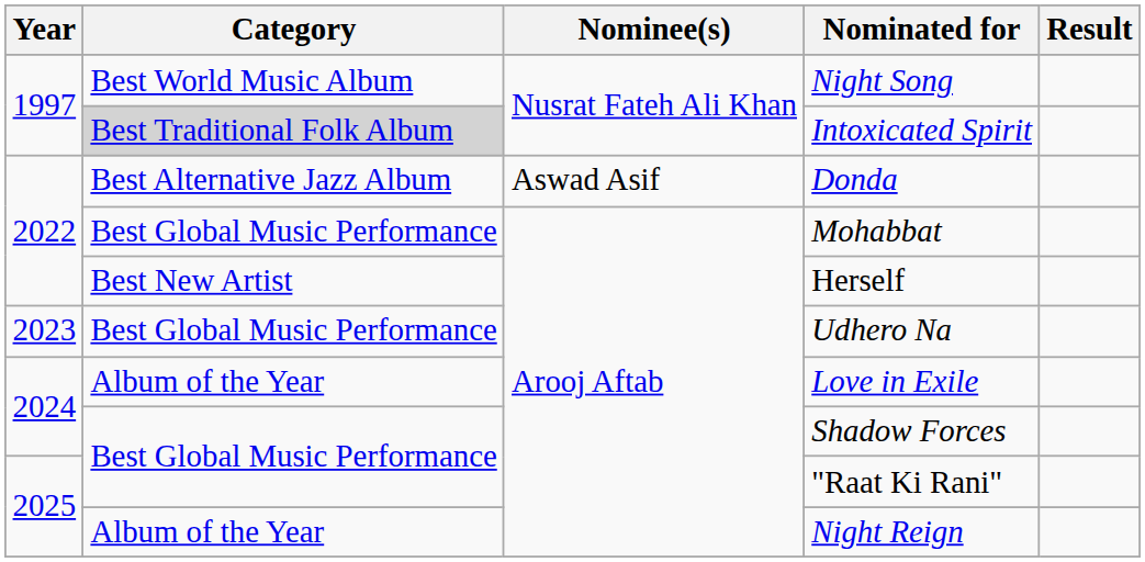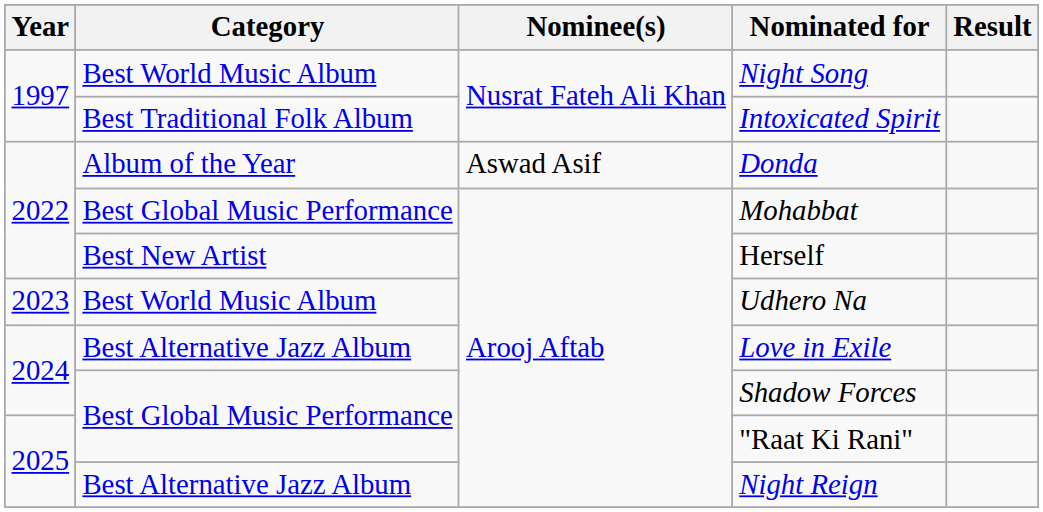Intoxicated Spirit | Category: lightgrey background -> no background
Donda | Category: Best Alternative Jazz Album -> Album of the Year
Udhero Na | Category: Best Global Music Performance -> Best World Music Album
Love in Exile | Category: Album of the Year -> Best Alternative Jazz Album
Night Reign | Category: Album of the Year -> Best Alternative Jazz Album
